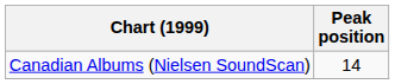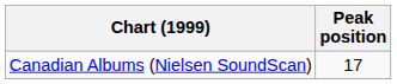Canadian Albums (Nielsen SoundScan) | Peak position: 14 -> 17
